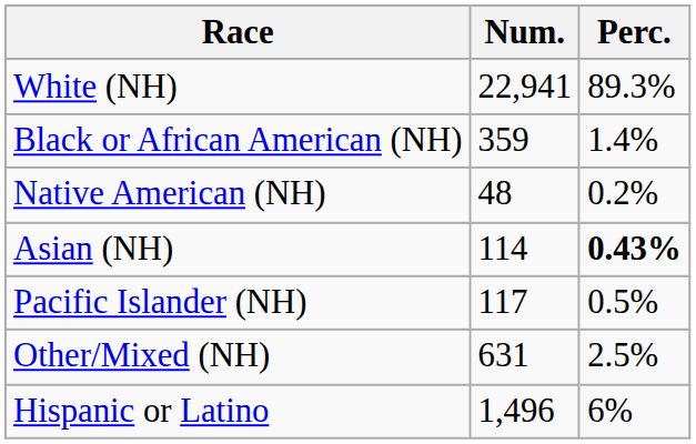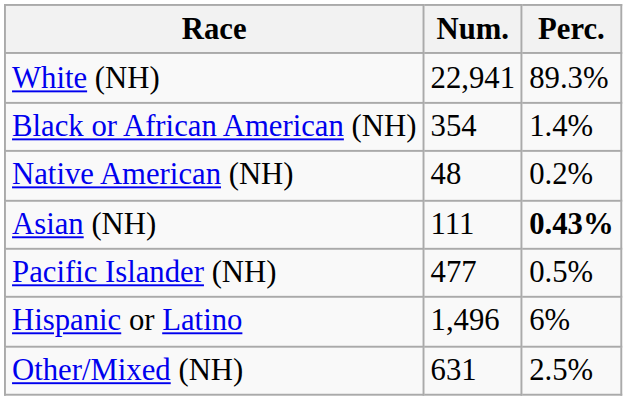Black or African American (NH) | Num.: 359 -> 354
Asian (NH) | Num.: 114 -> 111
Pacific Islander (NH) | Num.: 117 -> 477
rows swapped: Other/Mixed (NH) <-> Hispanic or Latino
